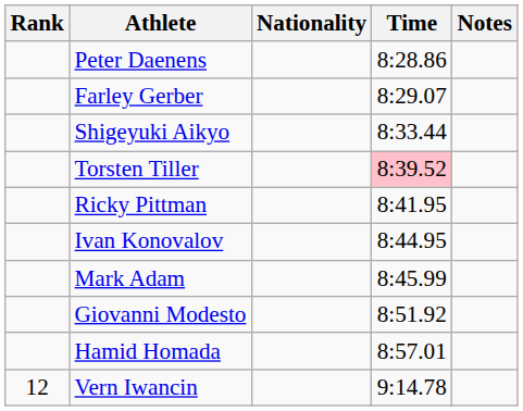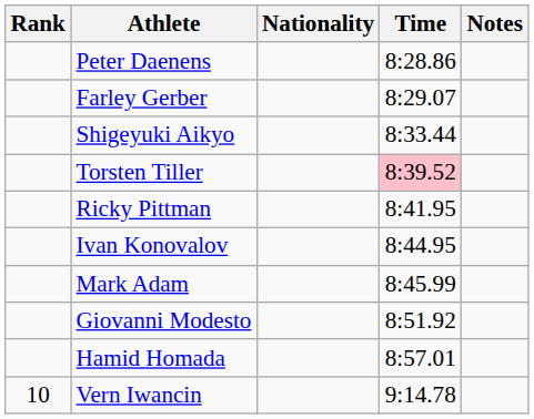Vern Iwancin | Rank: 12 -> 10
